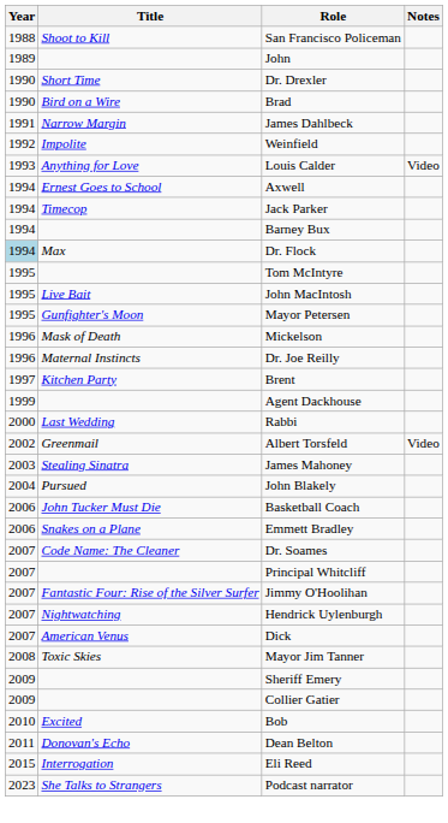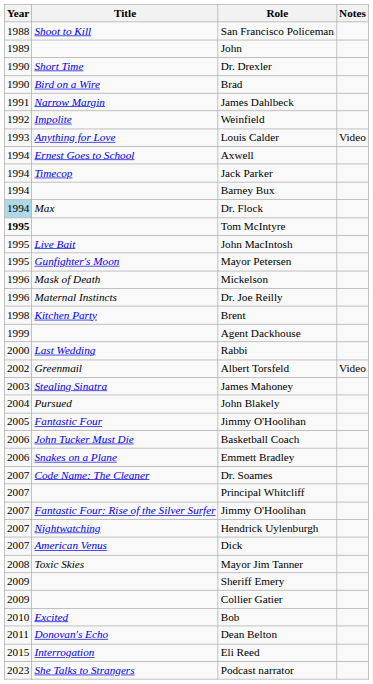Tom McIntyre | Year: normal -> bold
Brent | Year: 1997 -> 1998
+ row: 2005 | Fantastic Four | Jimmy O'Hoolihan
